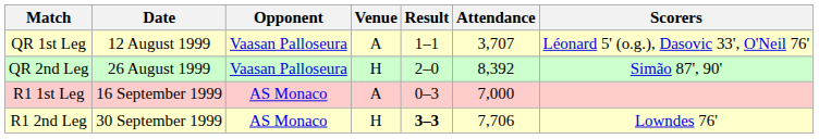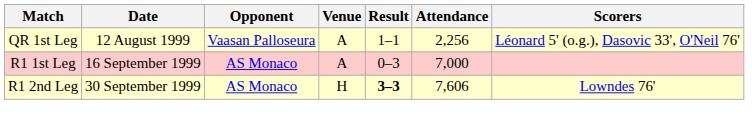QR 1st Leg | Attendance: 3,707 -> 2,256
- row: QR 2nd Leg | 26 August 1999 | Vaasan Palloseura | H | 2–0 | 8,392 | Simão 87', 90'
R1 2nd Leg | Attendance: 7,706 -> 7,606
